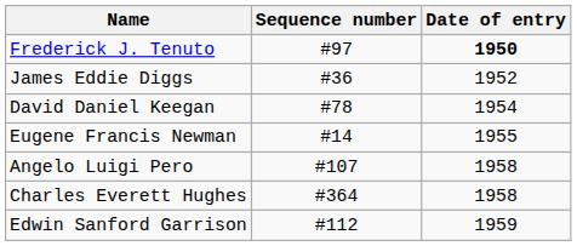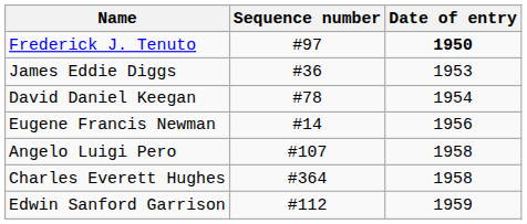James Eddie Diggs | Date of entry: 1952 -> 1953
Eugene Francis Newman | Date of entry: 1955 -> 1956
